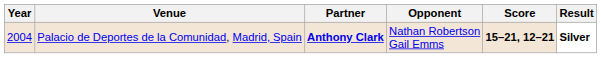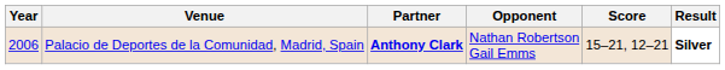Palacio de Deportes de la Comunidad, Madrid, Spain | Year: 2004 -> 2006
Palacio de Deportes de la Comunidad, Madrid, Spain | Score: bold -> normal
